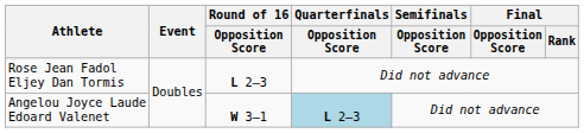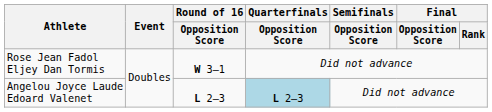Rose Jean Fadol Eljey Dan Tormis | Round of 16 / Opposition Score: L 2–3 -> W 3–1
Angelou Joyce Laude Edoard Valenet | Round of 16 / Opposition Score: W 3–1 -> L 2–3
